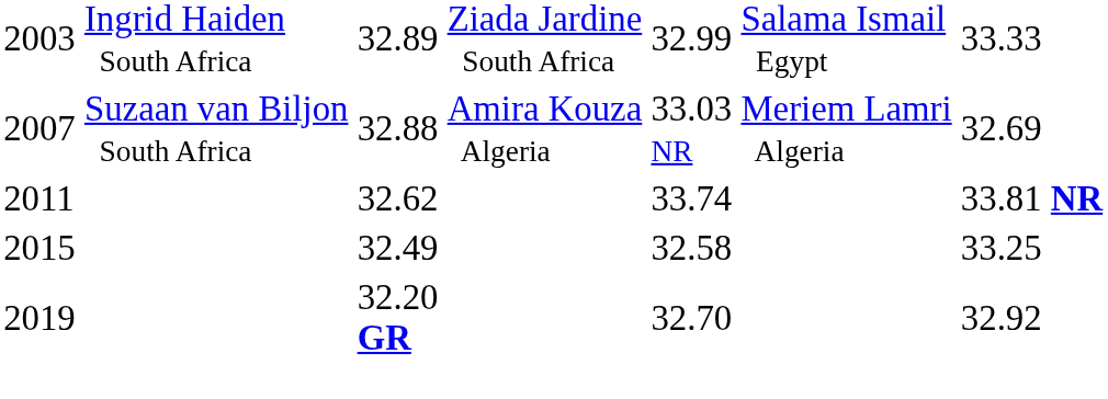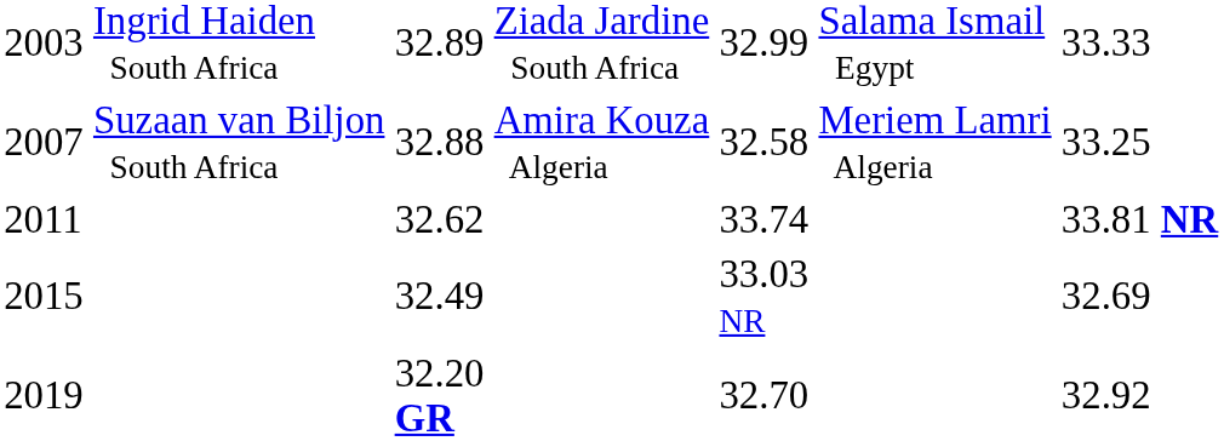2007 | column 5: 33.03 NR -> 32.58
2007 | column 7: 32.69 -> 33.25
2015 | column 5: 32.58 -> 33.03 NR
2015 | column 7: 33.25 -> 32.69
